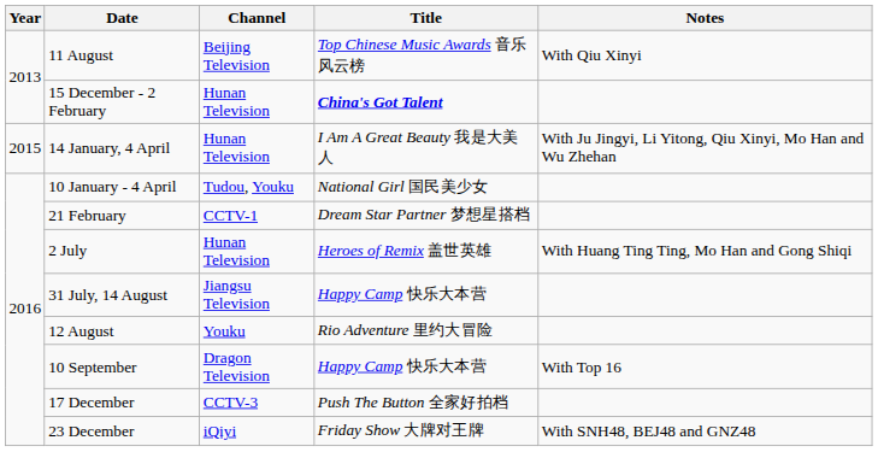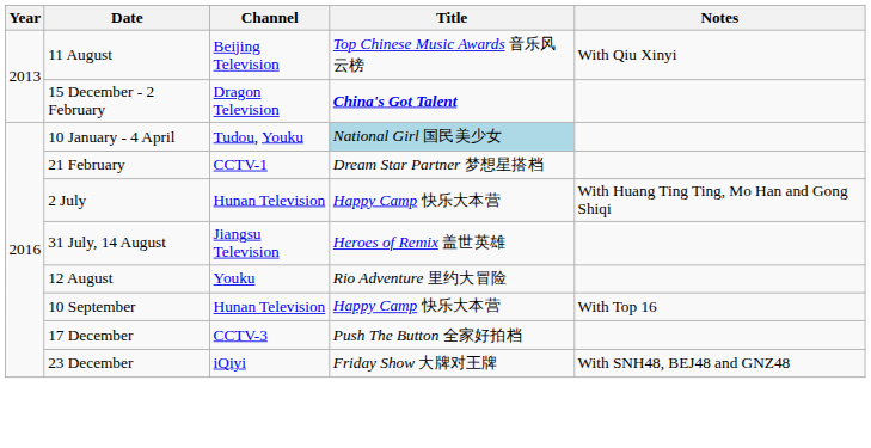15 December - 2 February | Channel: Hunan Television -> Dragon Television
- row: 2015 | 14 January, 4 April | Hunan Television | I Am A Great Beauty 我是大美人 | With Ju Jingyi, Li Yitong, Qiu Xinyi, Mo Han and Wu Zhehan
10 January - 4 April | Title: no background -> lightblue background
2 July | Title: Heroes of Remix 盖世英雄 -> Happy Camp 快乐大本营
31 July, 14 August | Title: Happy Camp 快乐大本营 -> Heroes of Remix 盖世英雄
10 September | Channel: Dragon Television -> Hunan Television
